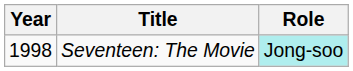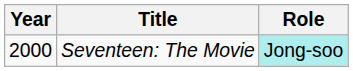Seventeen: The Movie | Year: 1998 -> 2000
